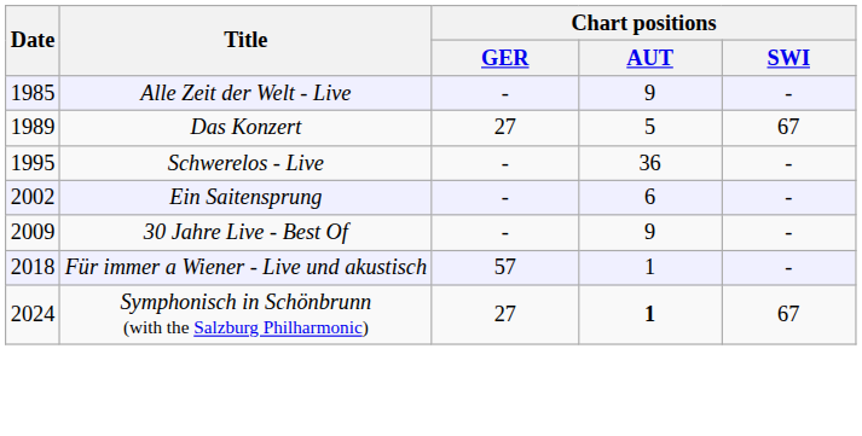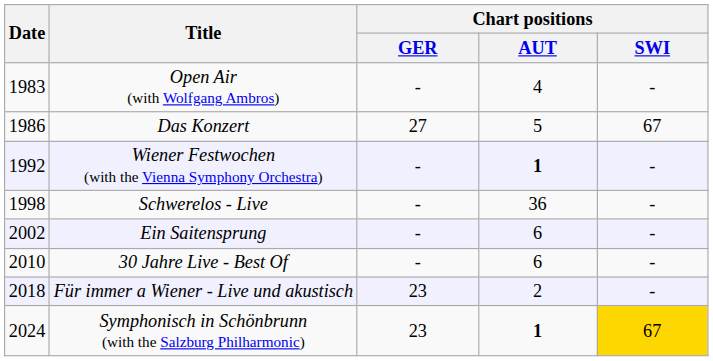+ row: 1983 | Open Air (with Wolfgang Ambros) | - | 4 | -
- row: 1985 | Alle Zeit der Welt - Live | - | 9 | -
Das Konzert | Date: 1989 -> 1986
+ row: 1992 | Wiener Festwochen (with the Vienna Symphony Orchestra) | - | 1 | -
Schwerelos - Live | Date: 1995 -> 1998
30 Jahre Live - Best Of | Date: 2009 -> 2010
30 Jahre Live - Best Of | Chart positions / AUT: 9 -> 6
Für immer a Wiener - Live und akustisch | Chart positions / GER: 57 -> 23
Für immer a Wiener - Live und akustisch | Chart positions / AUT: 1 -> 2
Symphonisch in Schönbrunn (with the Salzburg Philharmonic) | Chart positions / GER: 27 -> 23
Symphonisch in Schönbrunn (with the Salzburg Philharmonic) | Chart positions / SWI: no background -> gold background
